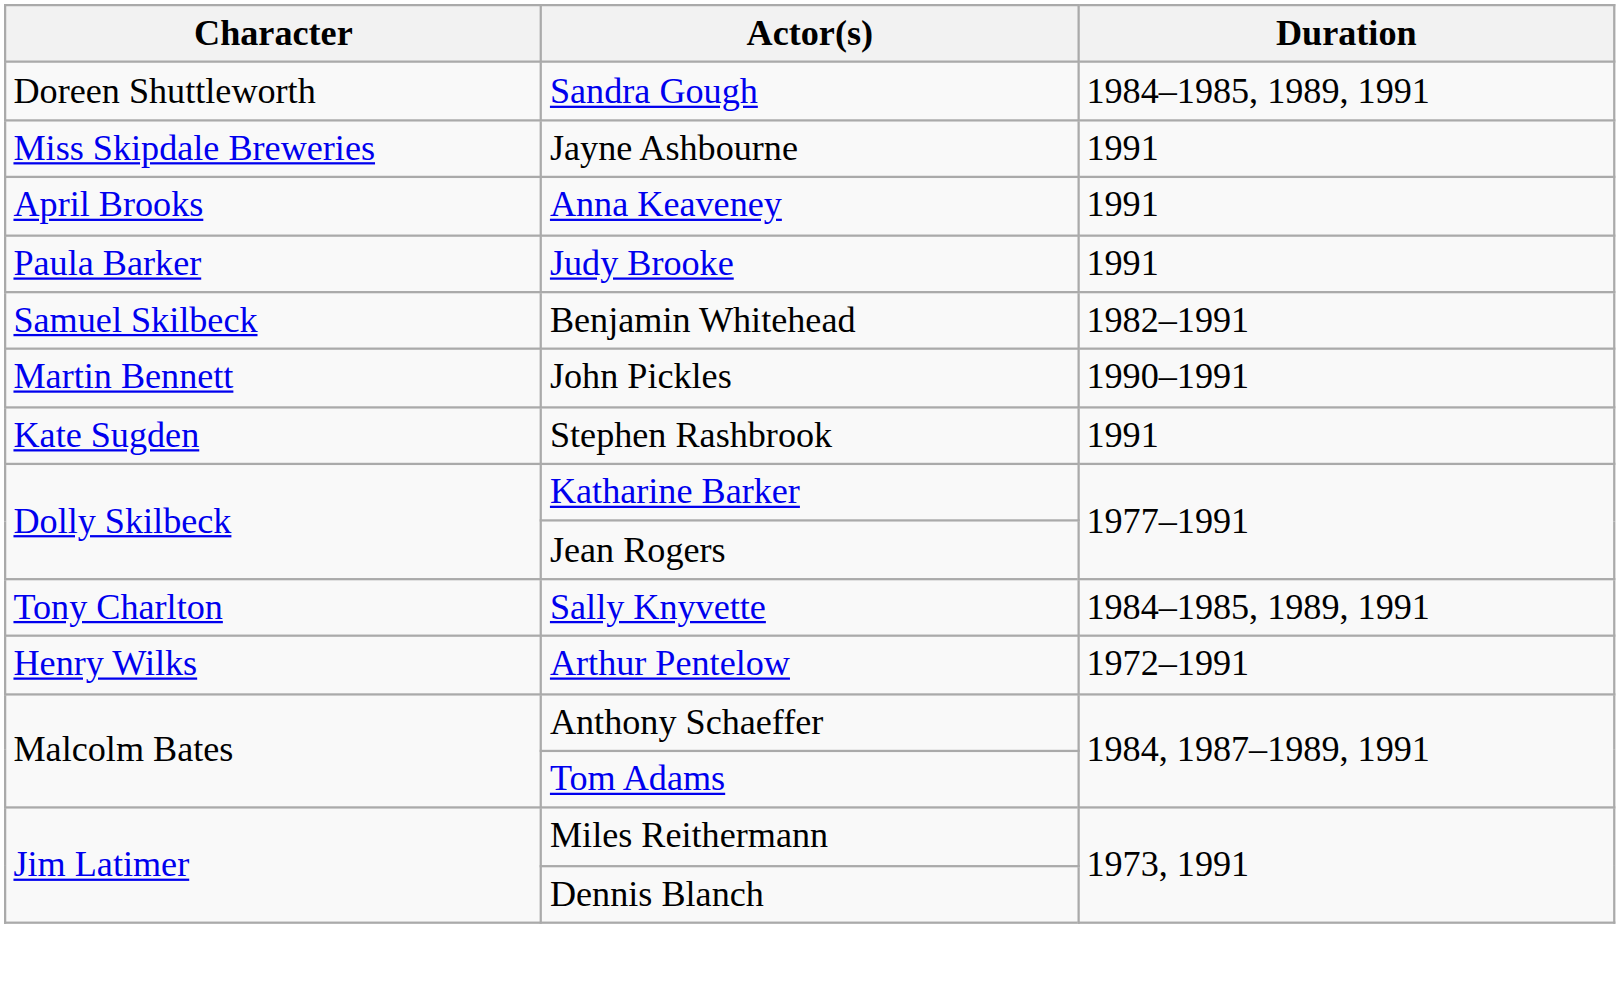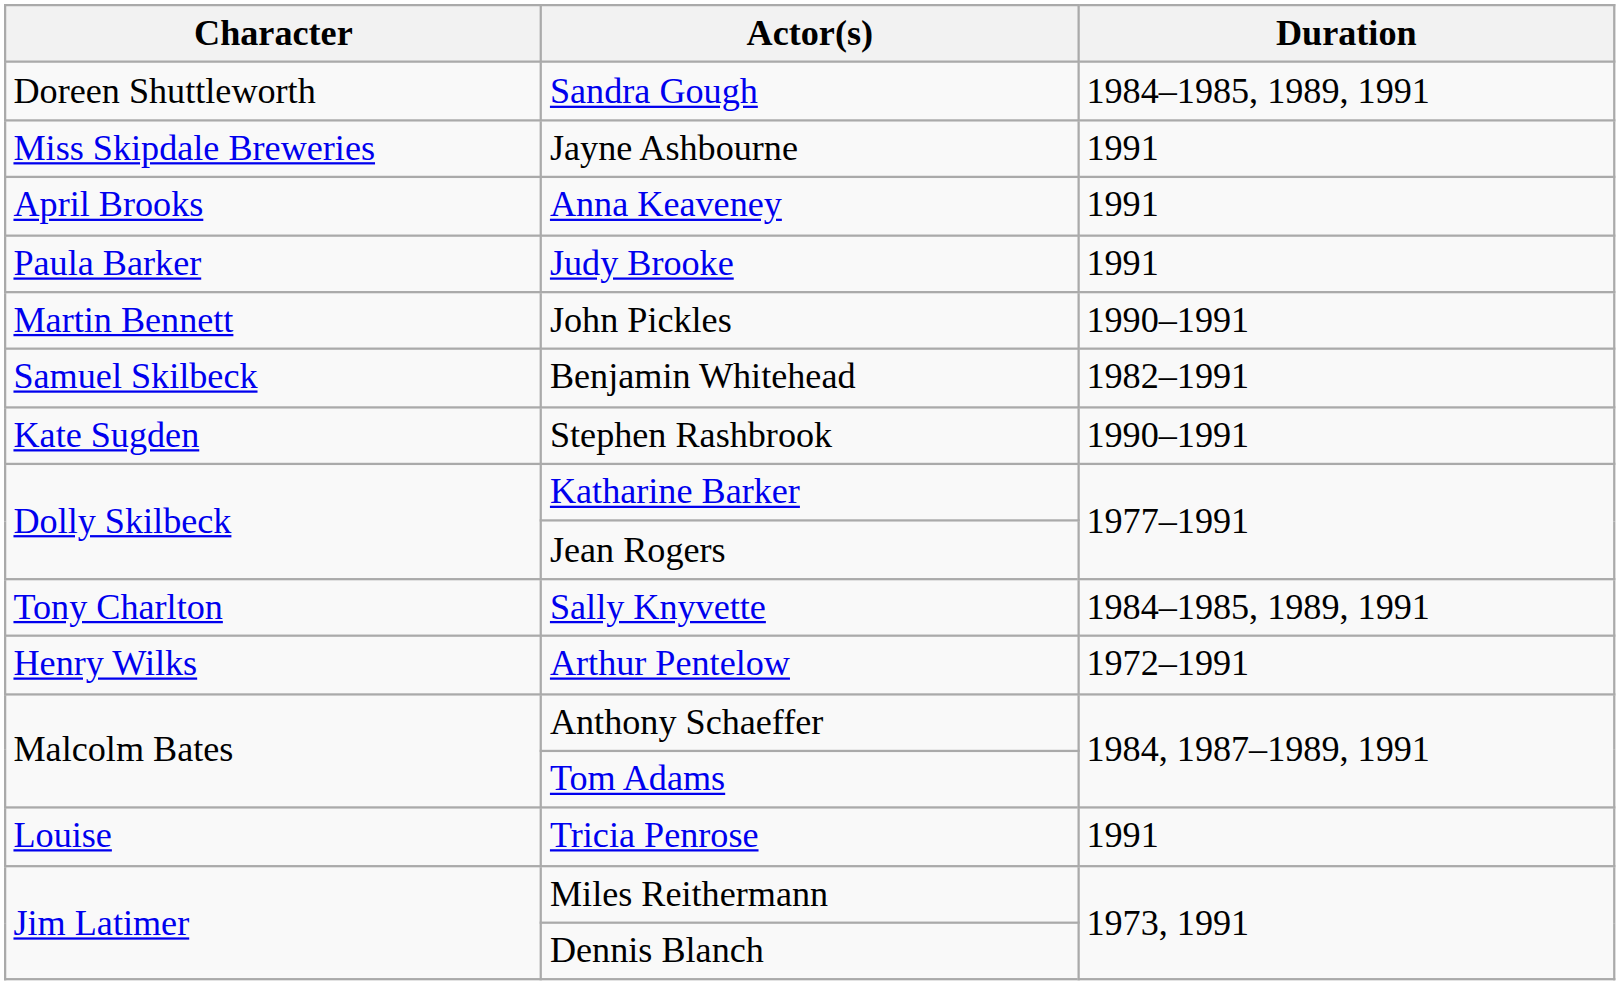rows swapped: John Pickles <-> Benjamin Whitehead
Stephen Rashbrook | Duration: 1991 -> 1990–1991
+ row: Louise | Tricia Penrose | 1991
